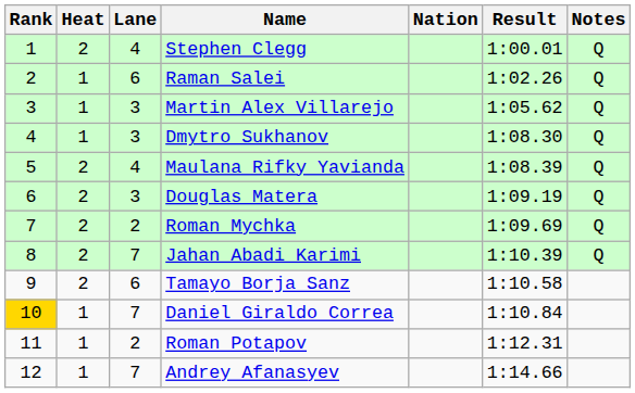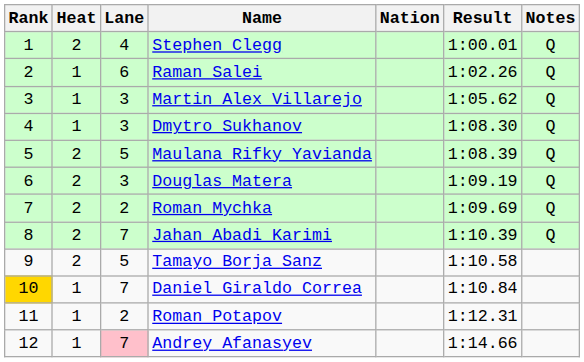Maulana Rifky Yavianda | Lane: 4 -> 5
Tamayo Borja Sanz | Lane: 6 -> 5
Andrey Afanasyev | Lane: no background -> pink background
